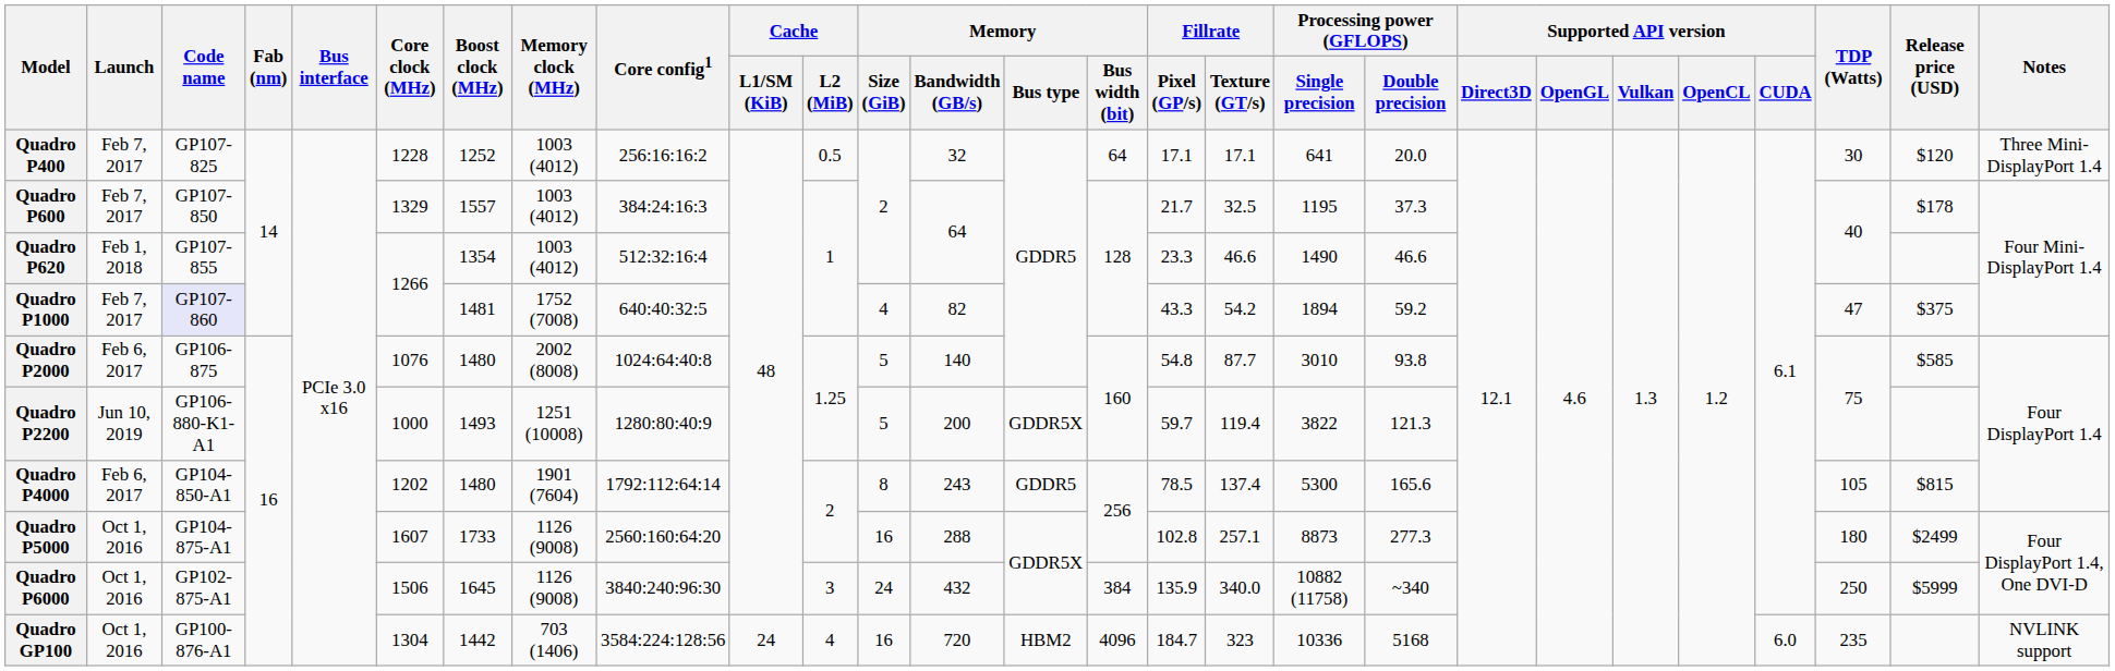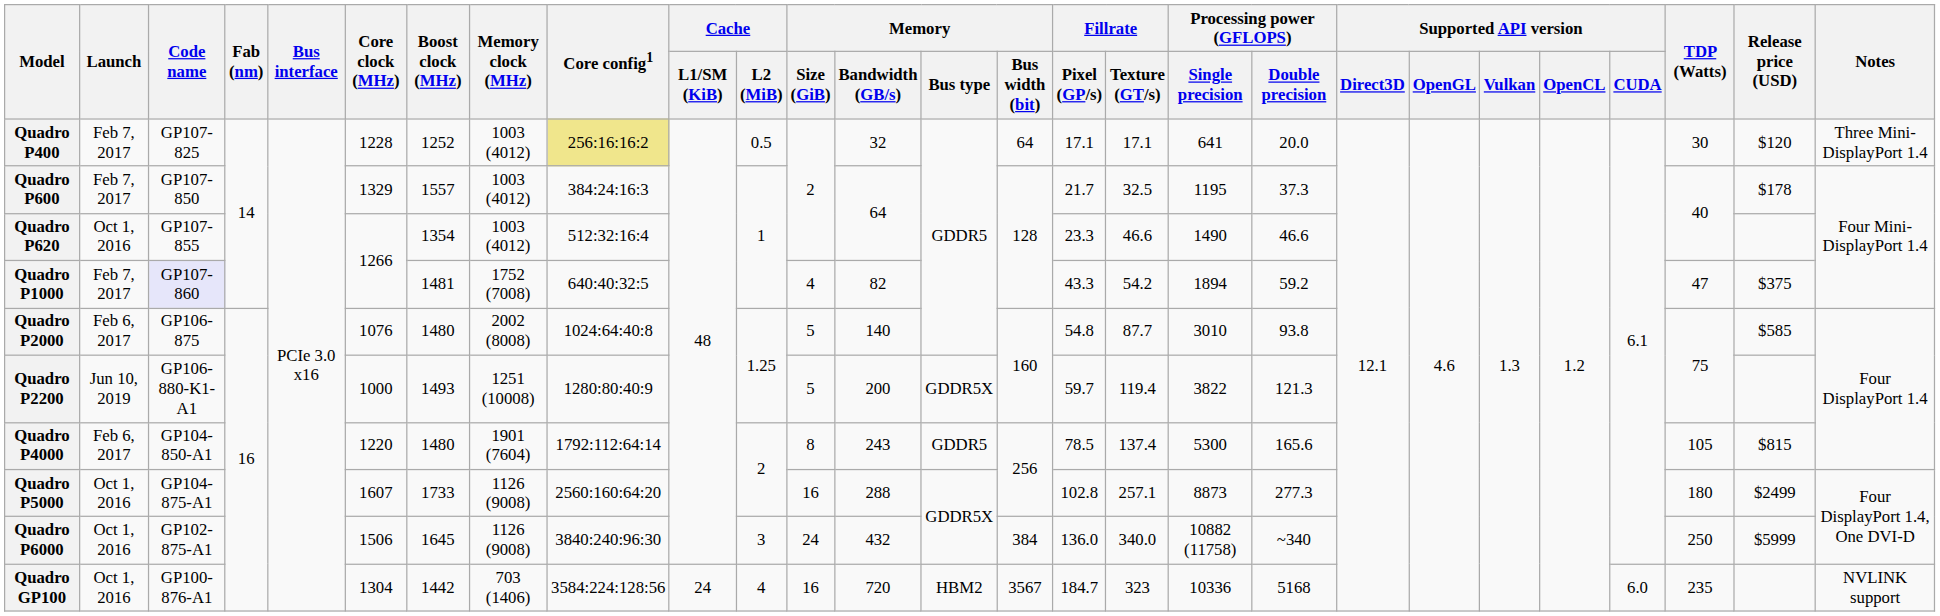Quadro P400 | Core config1: no background -> khaki background
Quadro P620 | Launch: Feb 1, 2018 -> Oct 1, 2016
Quadro P4000 | Core clock (MHz): 1202 -> 1220
Quadro P6000 | Fillrate / Pixel (GP/s): 135.9 -> 136.0
Quadro GP100 | Memory / Bus width (bit): 4096 -> 3567
